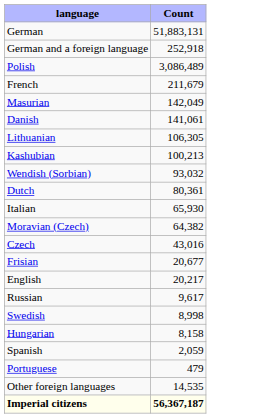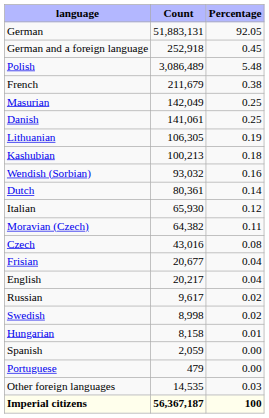+ column: Percentage | 92.05 | 0.45 | 5.48 | 0.38 | 0.25 | 0.25 | 0.19 | 0.18 | 0.16 | 0.14 | 0.12 | 0.11 | 0.08 | 0.04 | 0.04 | 0.02 | 0.02 | 0.01 | 0.00 | 0.00 | 0.03 | 100
